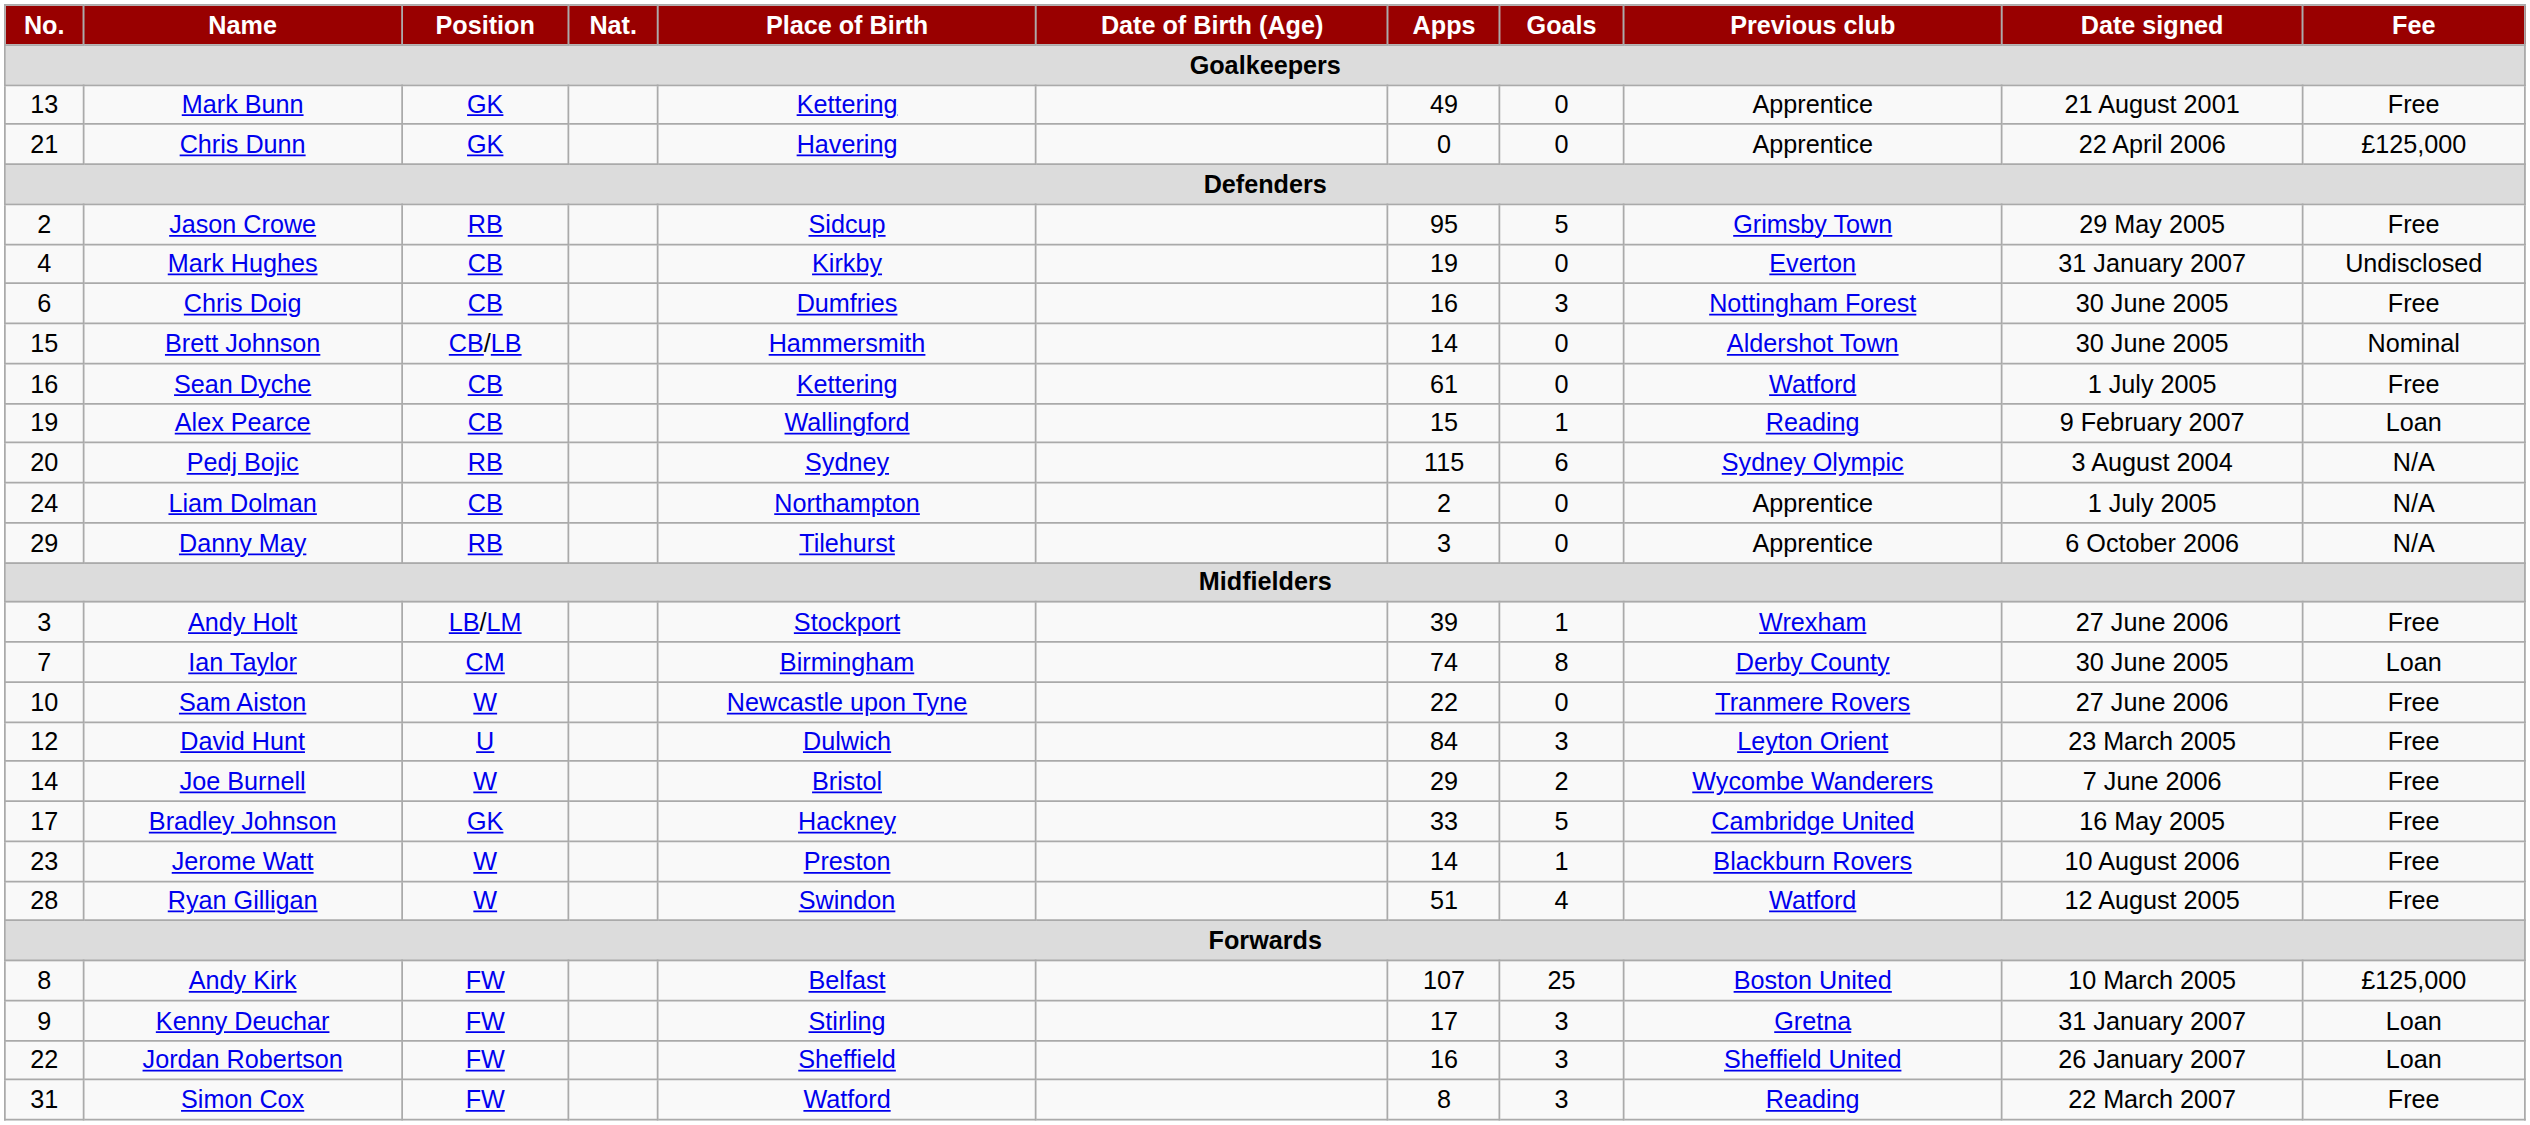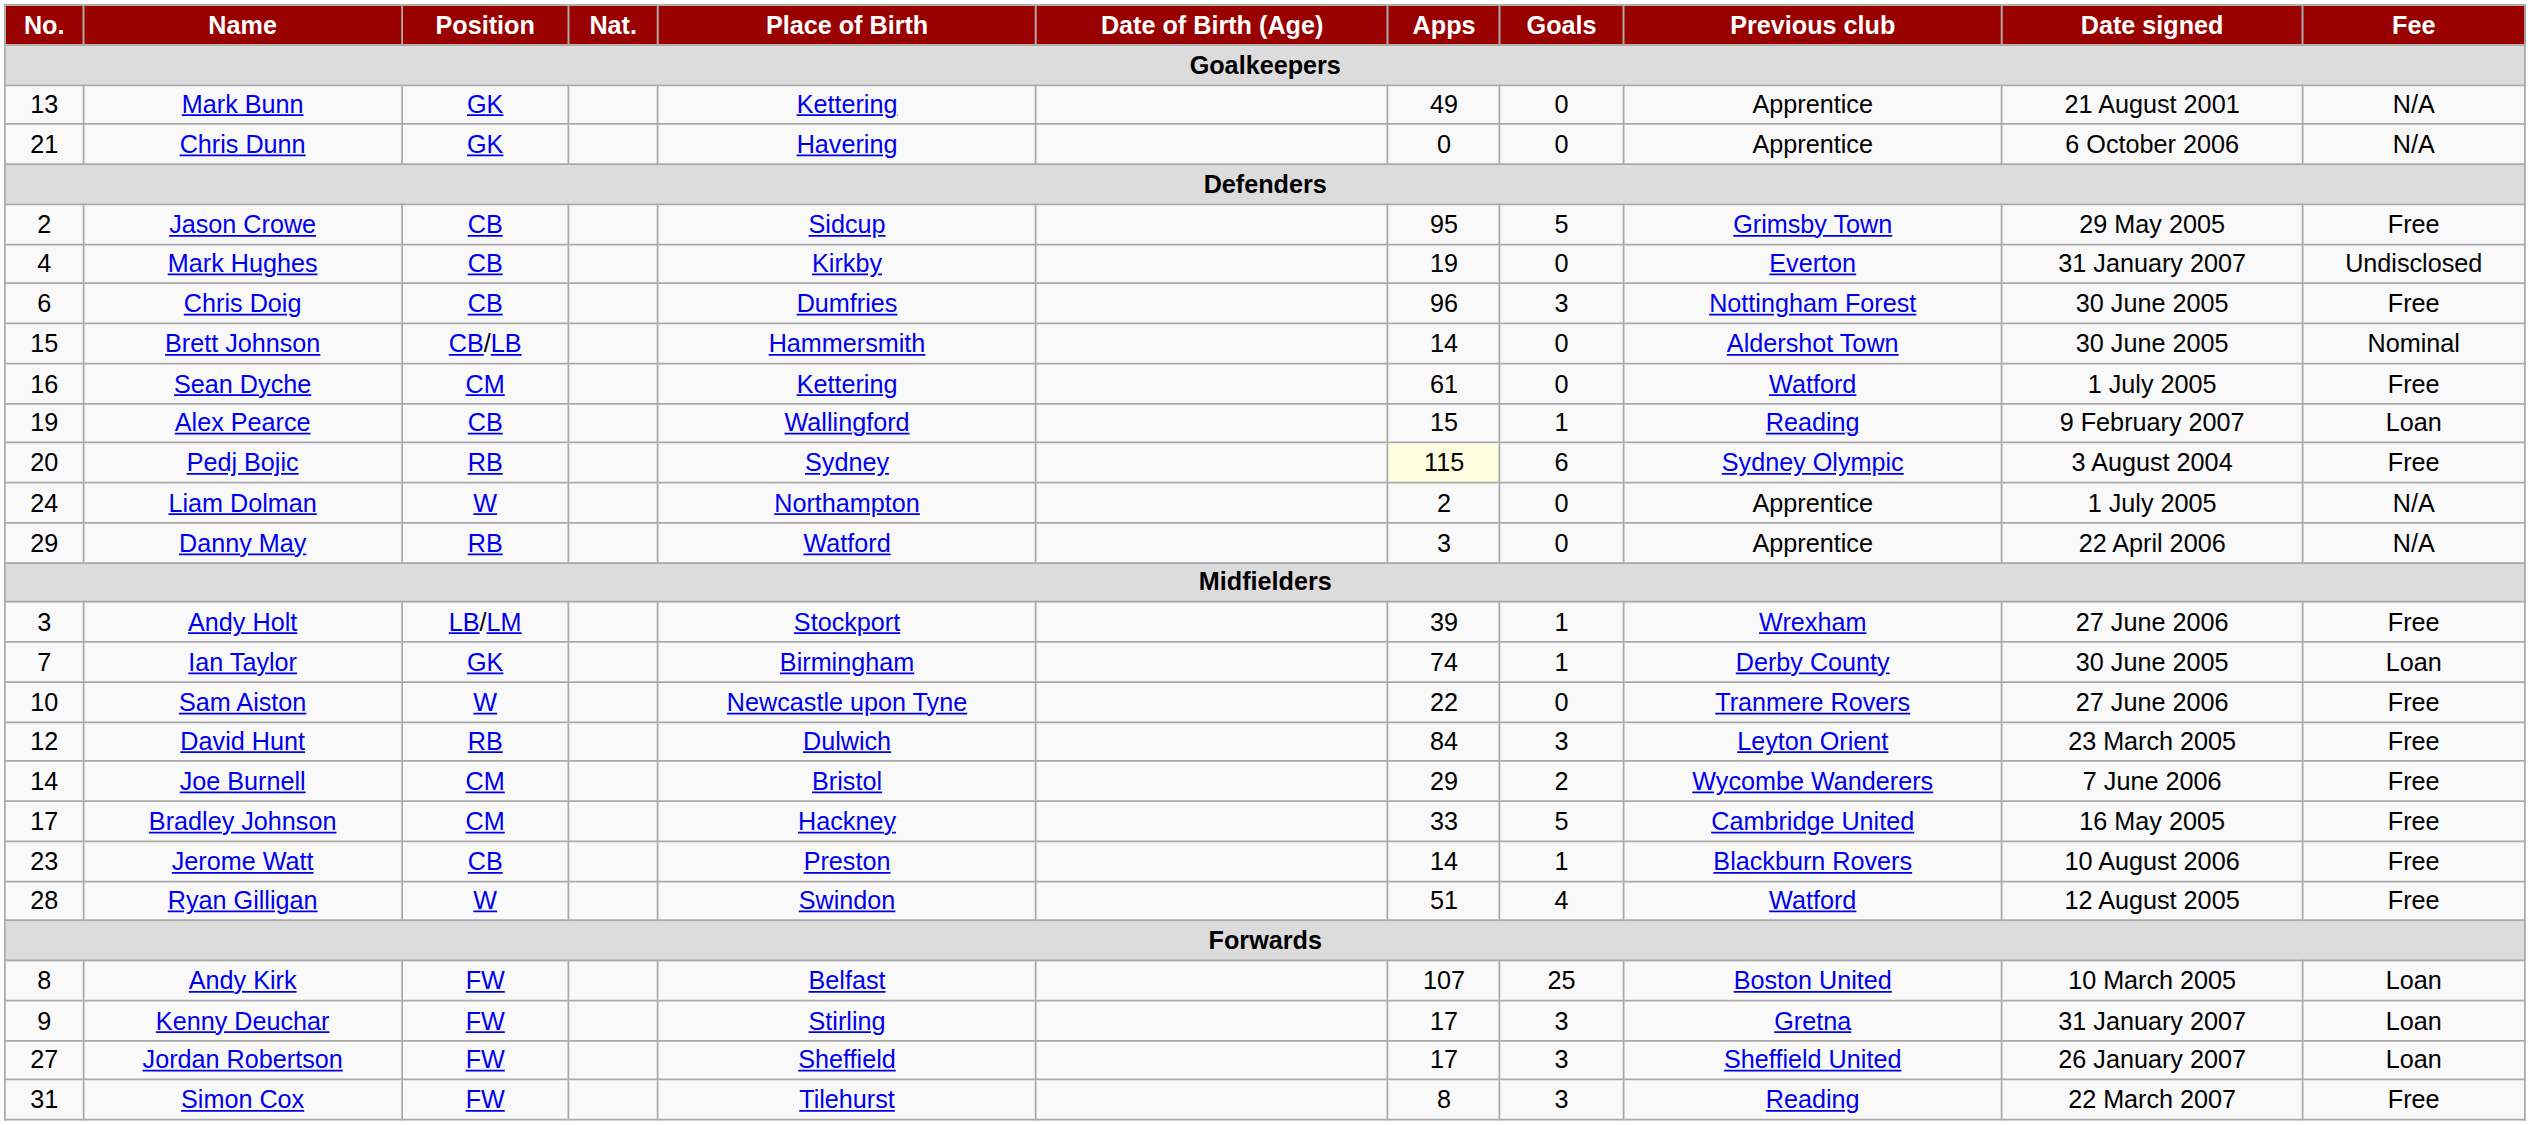Mark Bunn | Fee: Free -> N/A
Chris Dunn | Date signed: 22 April 2006 -> 6 October 2006
Chris Dunn | Fee: £125,000 -> N/A
Jason Crowe | Position: RB -> CB
Chris Doig | Apps: 16 -> 96
Sean Dyche | Position: CB -> CM
Pedj Bojic | Apps: no background -> lightyellow background
Pedj Bojic | Fee: N/A -> Free
Liam Dolman | Position: CB -> W
Danny May | Place of Birth: Tilehurst -> Watford
Danny May | Date signed: 6 October 2006 -> 22 April 2006
Ian Taylor | Position: CM -> GK
Ian Taylor | Goals: 8 -> 1
David Hunt | Position: U -> RB
Joe Burnell | Position: W -> CM
Bradley Johnson | Position: GK -> CM
Jerome Watt | Position: W -> CB
Andy Kirk | Fee: £125,000 -> Loan
Jordan Robertson | No.: 22 -> 27
Jordan Robertson | Apps: 16 -> 17
Simon Cox | Place of Birth: Watford -> Tilehurst
